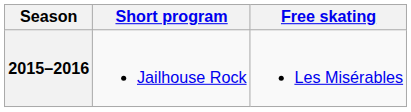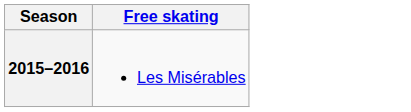- column: Short program | Jailhouse Rock
